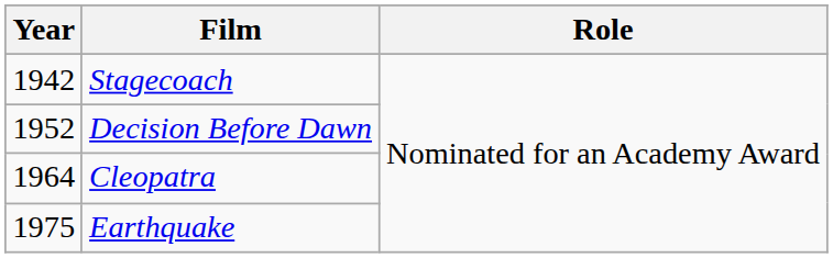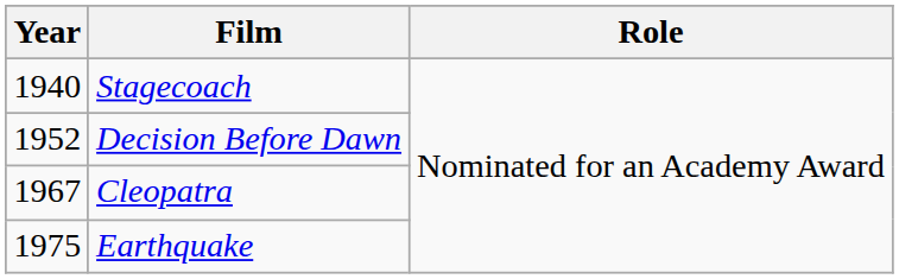Stagecoach | Year: 1942 -> 1940
Cleopatra | Year: 1964 -> 1967
